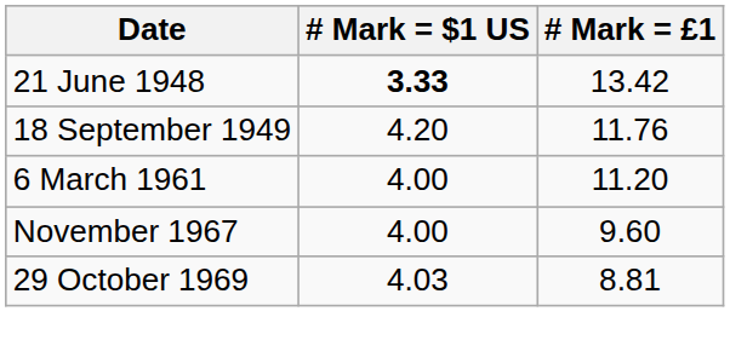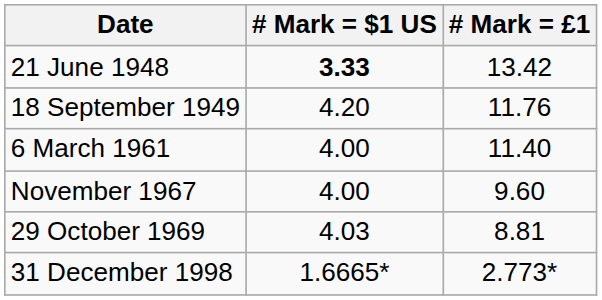6 March 1961 | # Mark = £1: 11.20 -> 11.40
+ row: 31 December 1998 | 1.6665* | 2.773*
